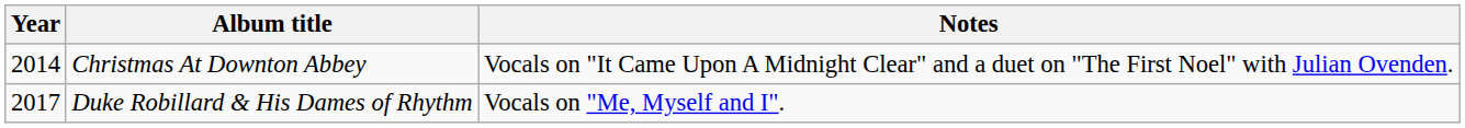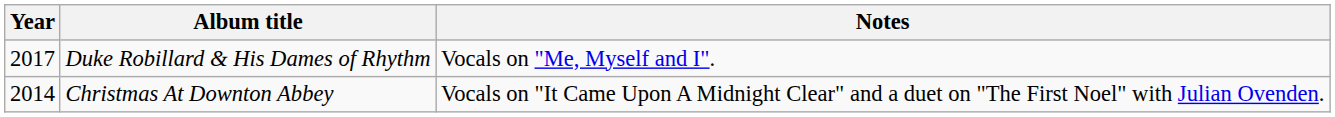rows swapped: Christmas At Downton Abbey <-> Duke Robillard & His Dames of Rhythm
